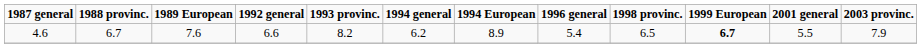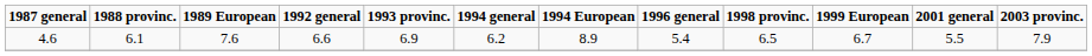4.6 | 1988 provinc.: 6.7 -> 6.1
4.6 | 1993 provinc.: 8.2 -> 6.9
4.6 | 1999 European: bold -> normal
